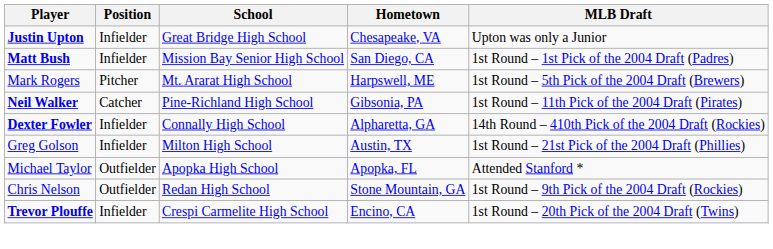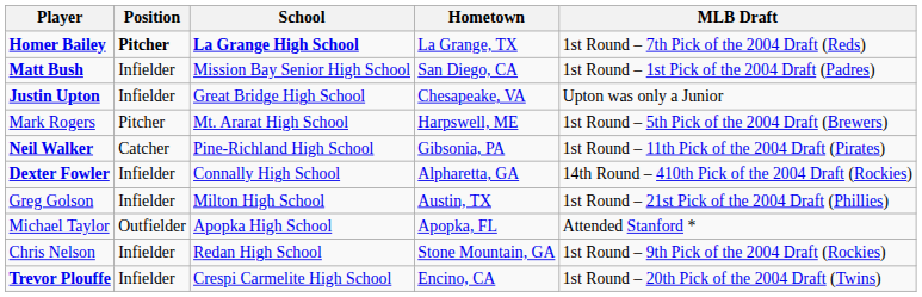+ row: Homer Bailey | Pitcher | La Grange High School | La Grange, TX | 1st Round – 7th Pick of the 2004 Draft (Reds)
rows swapped: Matt Bush <-> Justin Upton
Chris Nelson | Position: Outfielder -> Infielder
